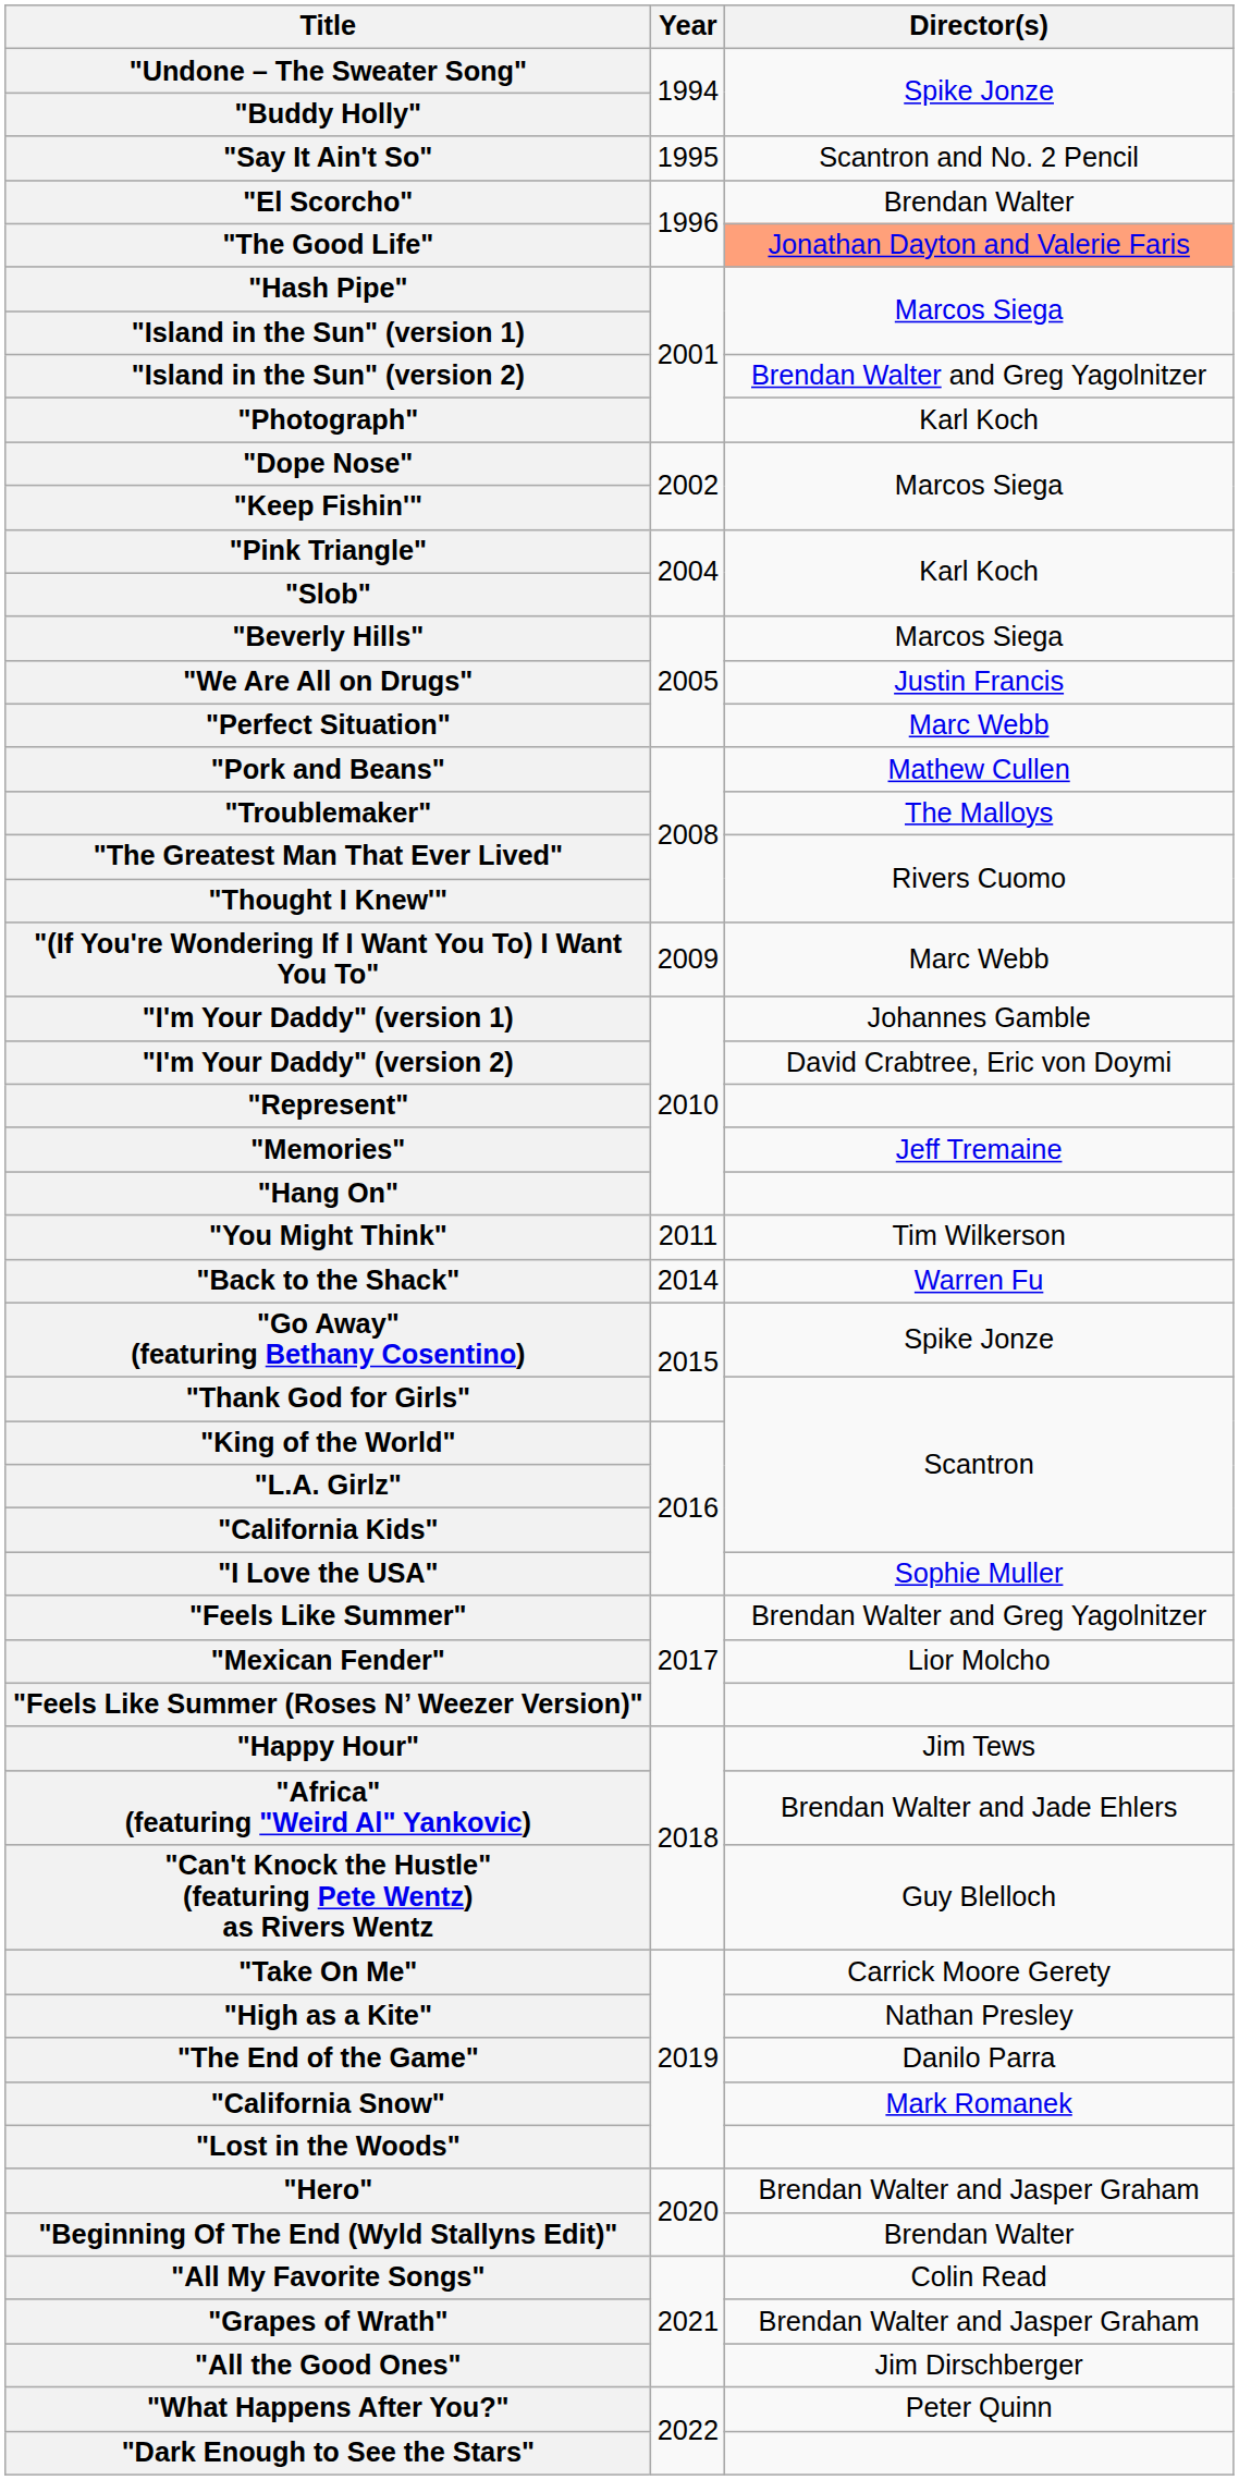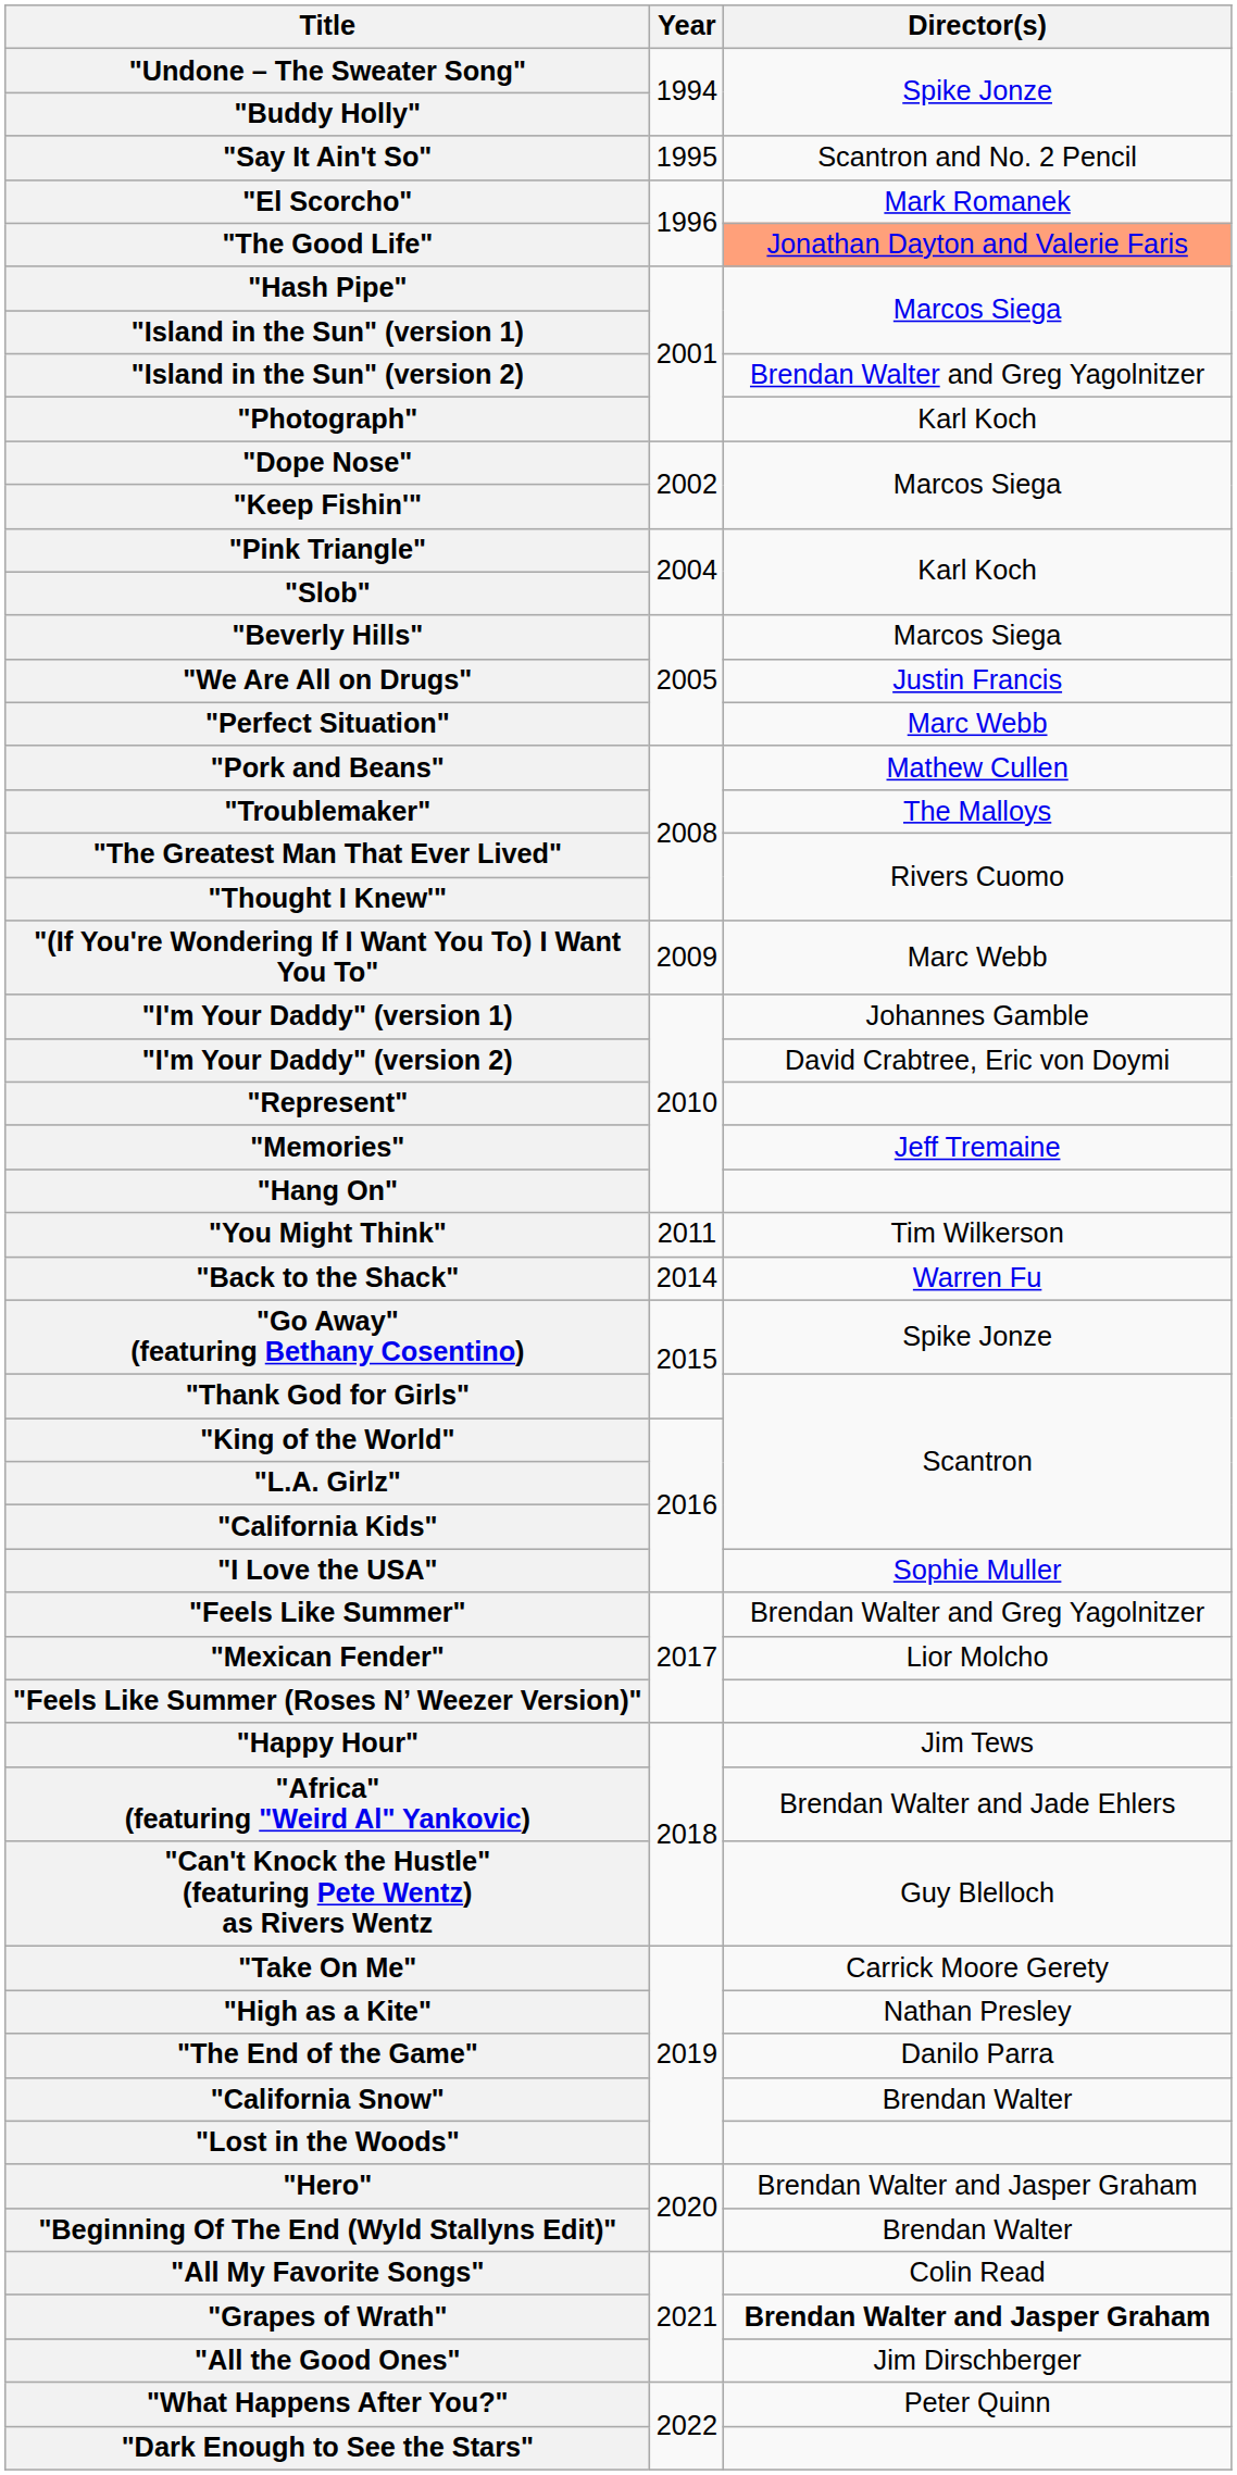"El Scorcho" | Director(s): Brendan Walter -> Mark Romanek
"California Snow" | Director(s): Mark Romanek -> Brendan Walter
"Grapes of Wrath" | Director(s): normal -> bold
